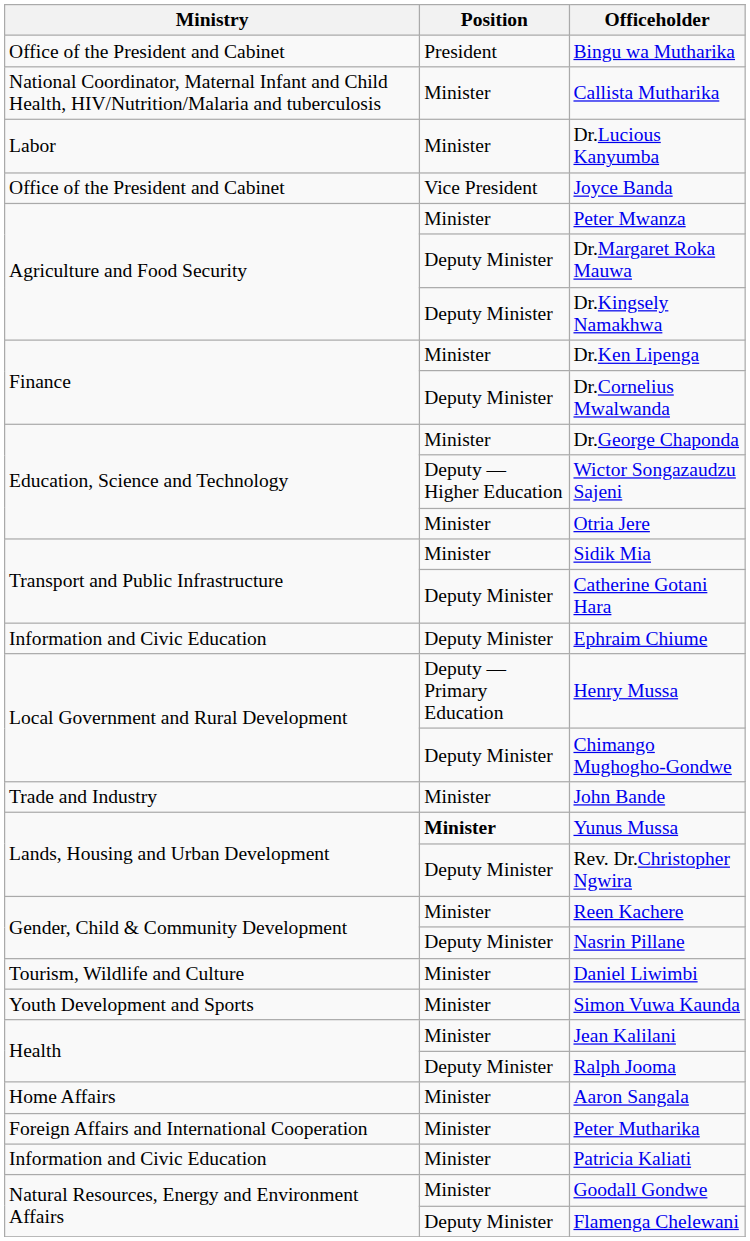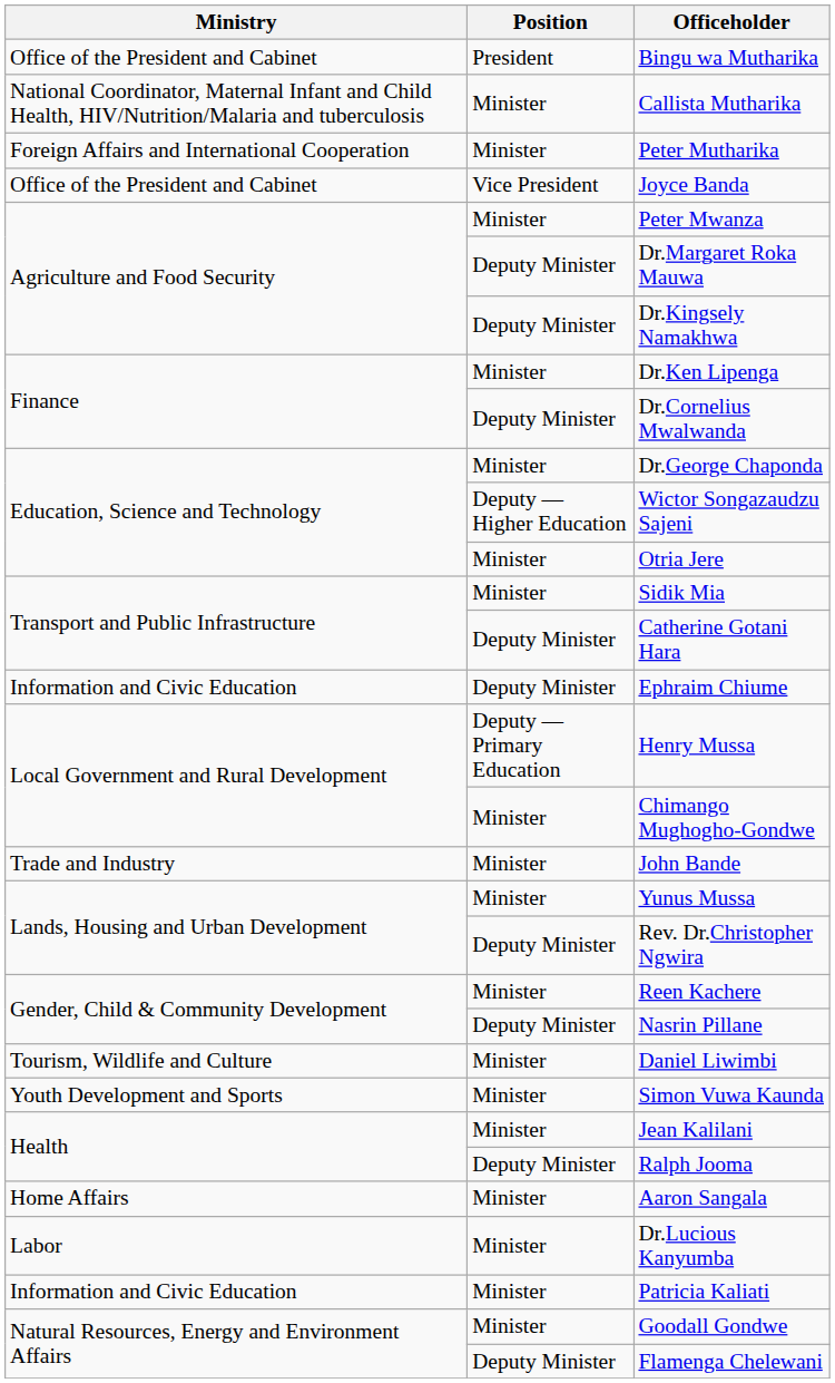rows swapped: Peter Mutharika <-> Dr.Lucious Kanyumba
Chimango Mughogho-Gondwe | Position: Deputy Minister -> Minister
Yunus Mussa | Position: bold -> normal
